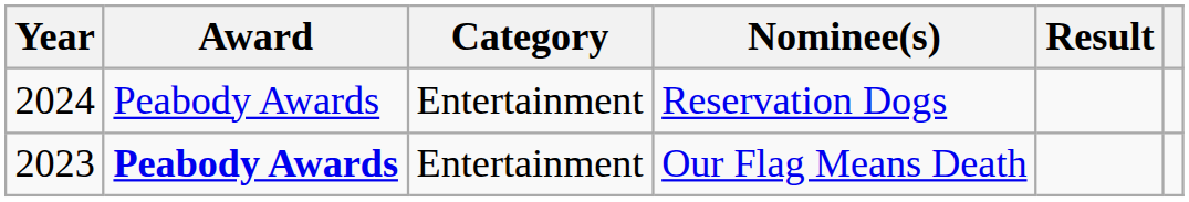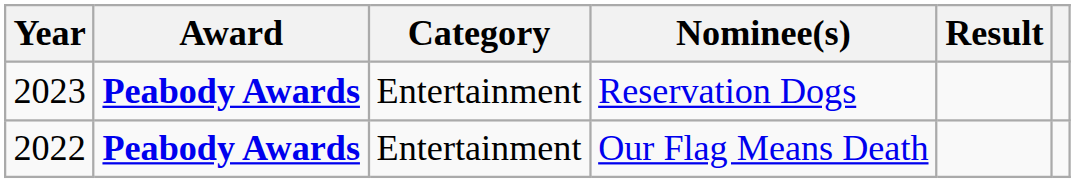Reservation Dogs | Year: 2024 -> 2023
Reservation Dogs | Award: normal -> bold
Our Flag Means Death | Year: 2023 -> 2022
